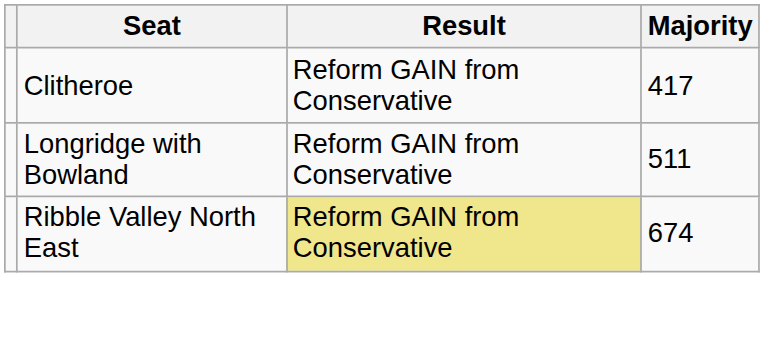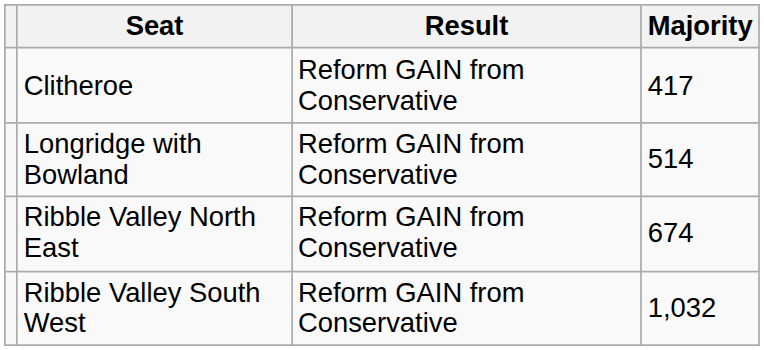Longridge with Bowland | Majority: 511 -> 514
Ribble Valley North East | Result: khaki background -> no background
+ row: Ribble Valley South West | Reform GAIN from Conservative | 1,032
